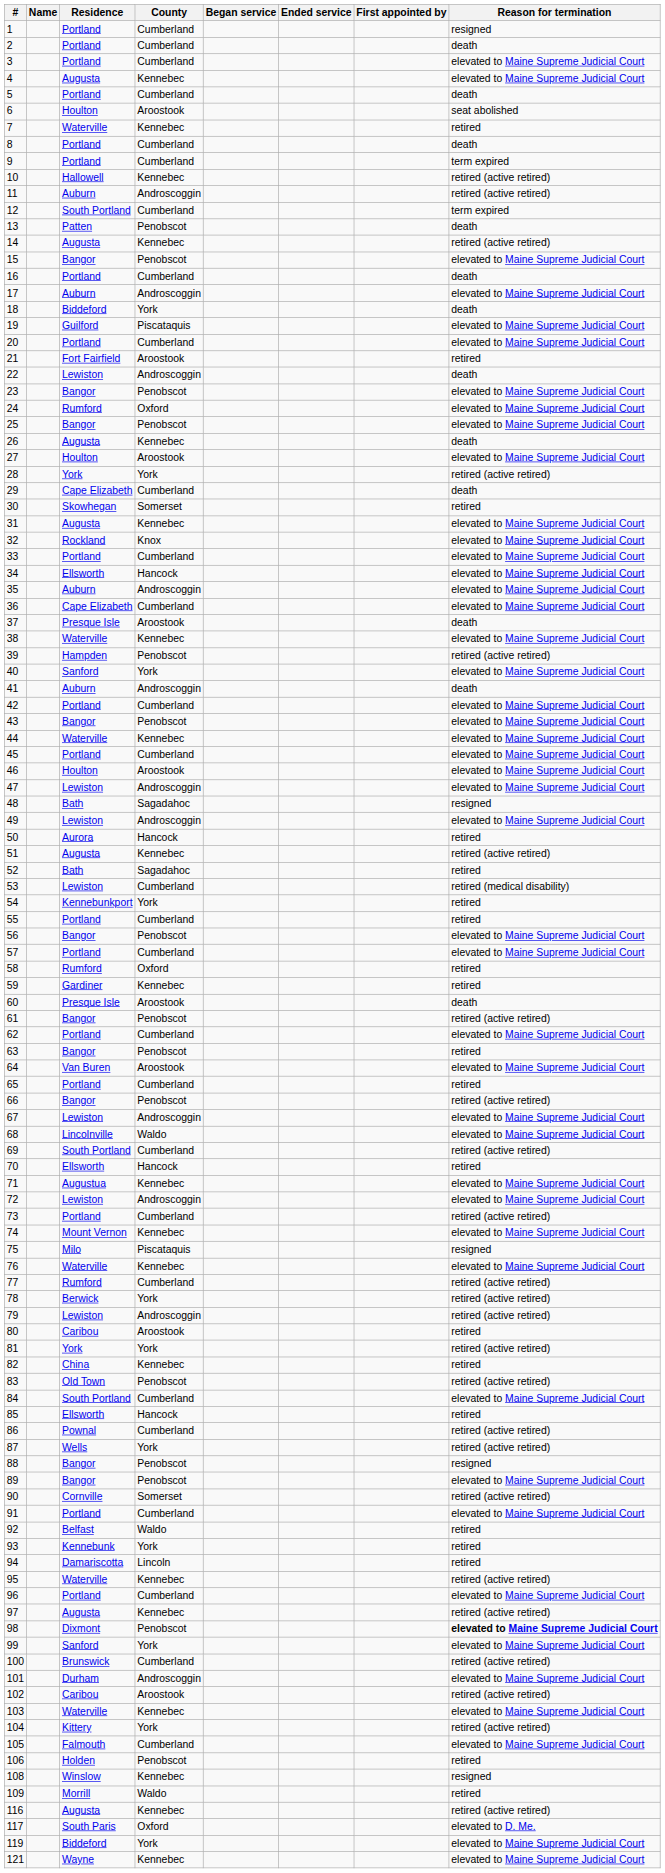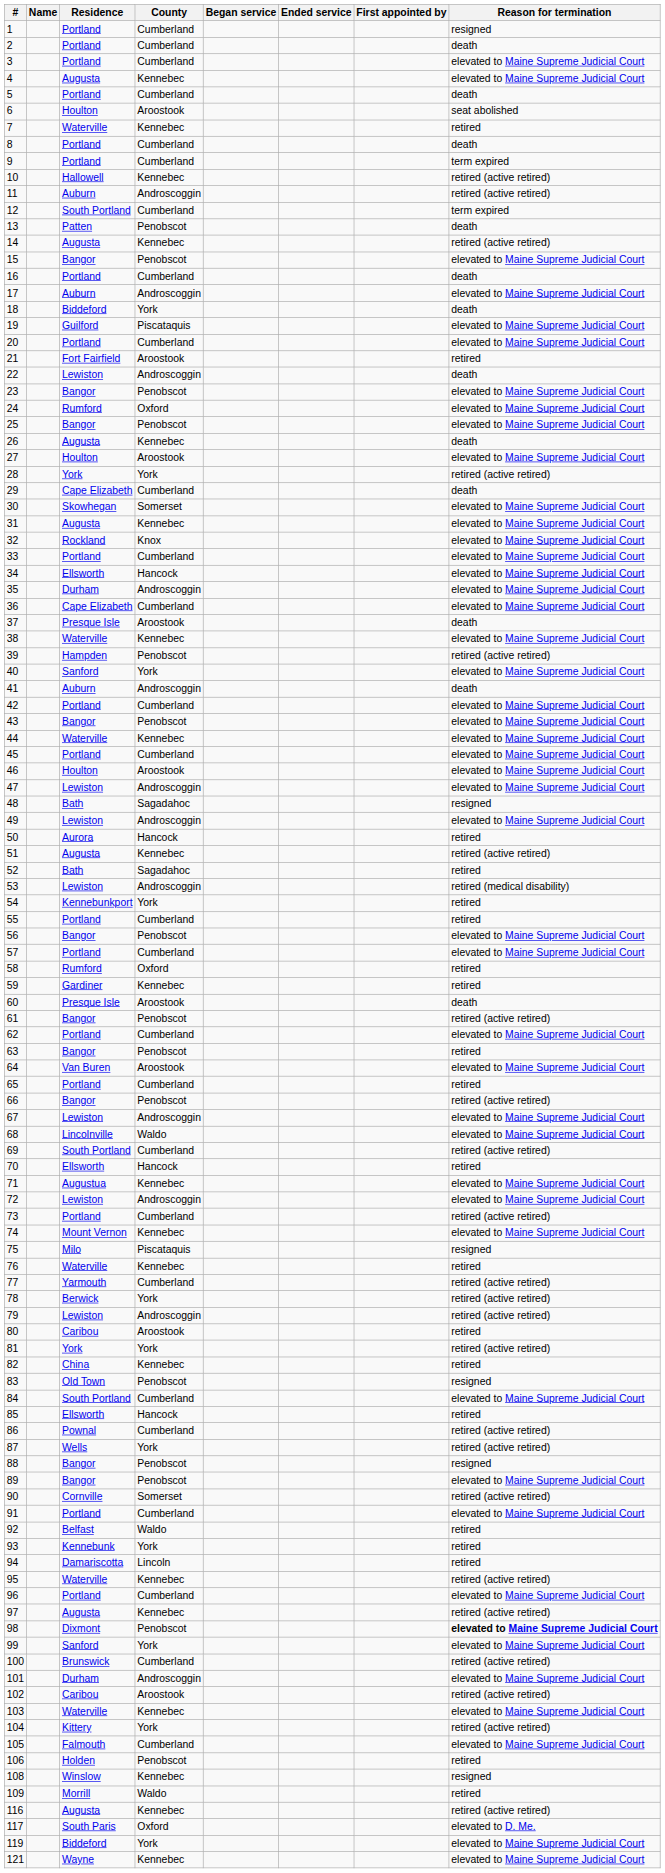30 | Reason for termination: retired -> elevated to Maine Supreme Judicial Court
35 | Residence: Auburn -> Durham
53 | County: Cumberland -> Androscoggin
76 | Reason for termination: elevated to Maine Supreme Judicial Court -> retired
77 | Residence: Rumford -> Yarmouth
83 | Reason for termination: retired (active retired) -> resigned
